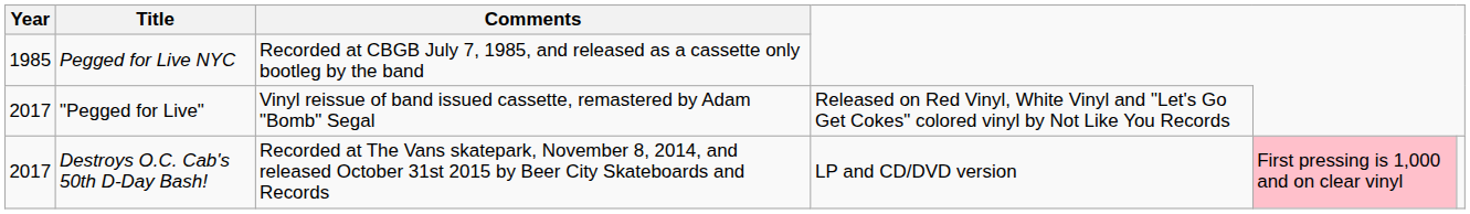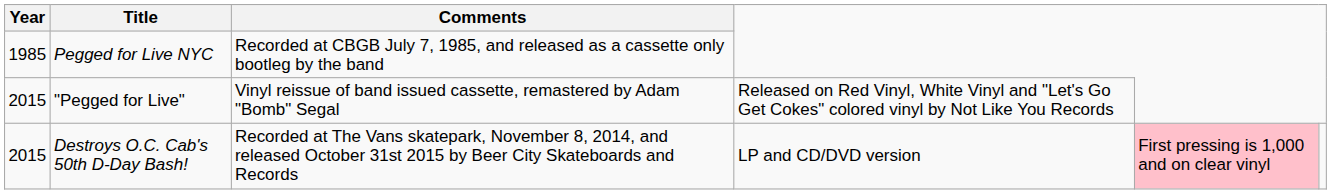"Pegged for Live" | Year: 2017 -> 2015
Destroys O.C. Cab's 50th D-Day Bash! | Year: 2017 -> 2015
